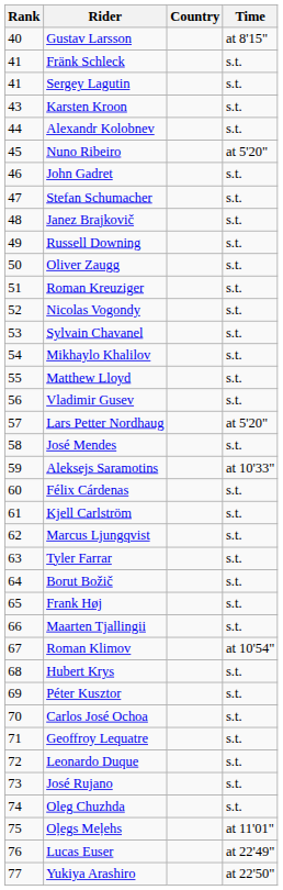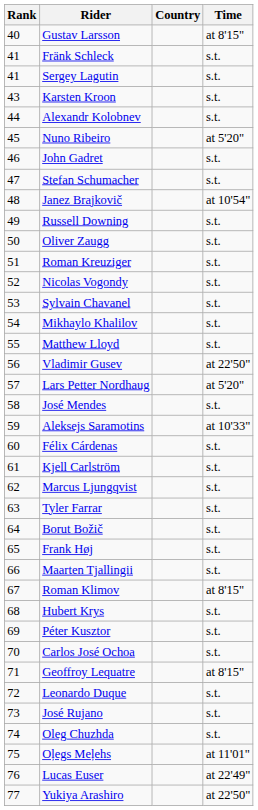Janez Brajkovič | Time: s.t. -> at 10'54"
Vladimir Gusev | Time: s.t. -> at 22'50"
Roman Klimov | Time: at 10'54" -> at 8'15"
Geoffroy Lequatre | Time: s.t. -> at 8'15"
